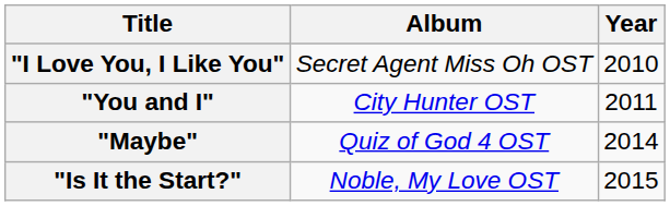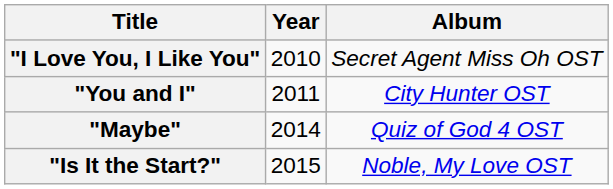columns swapped: Year <-> Album
